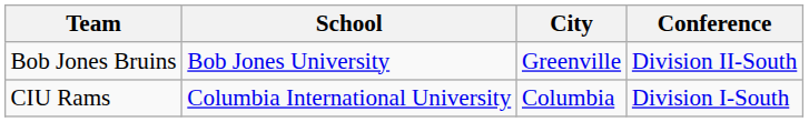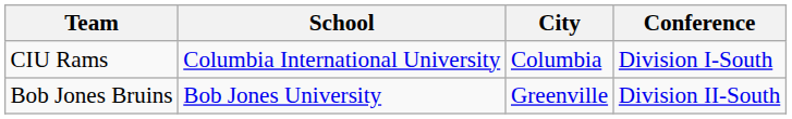rows swapped: CIU Rams <-> Bob Jones Bruins
